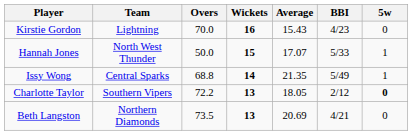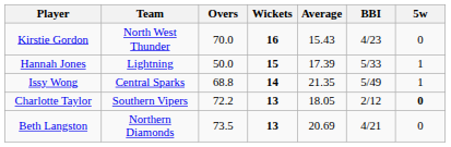Kirstie Gordon | Team: Lightning -> North West Thunder
Hannah Jones | Team: North West Thunder -> Lightning
Hannah Jones | Average: 17.07 -> 17.39
